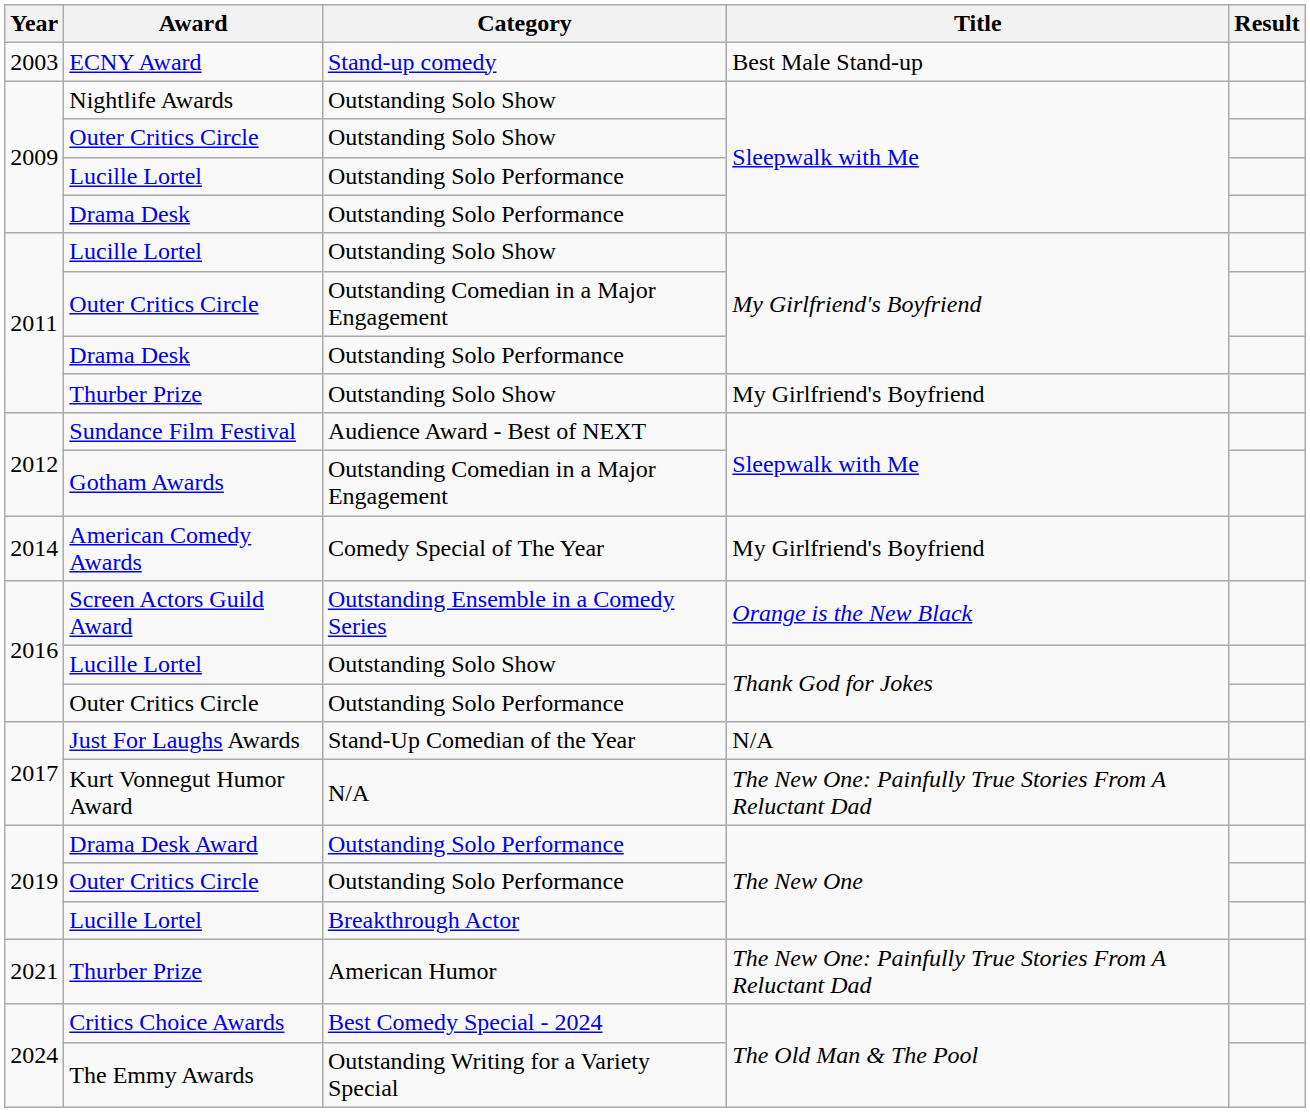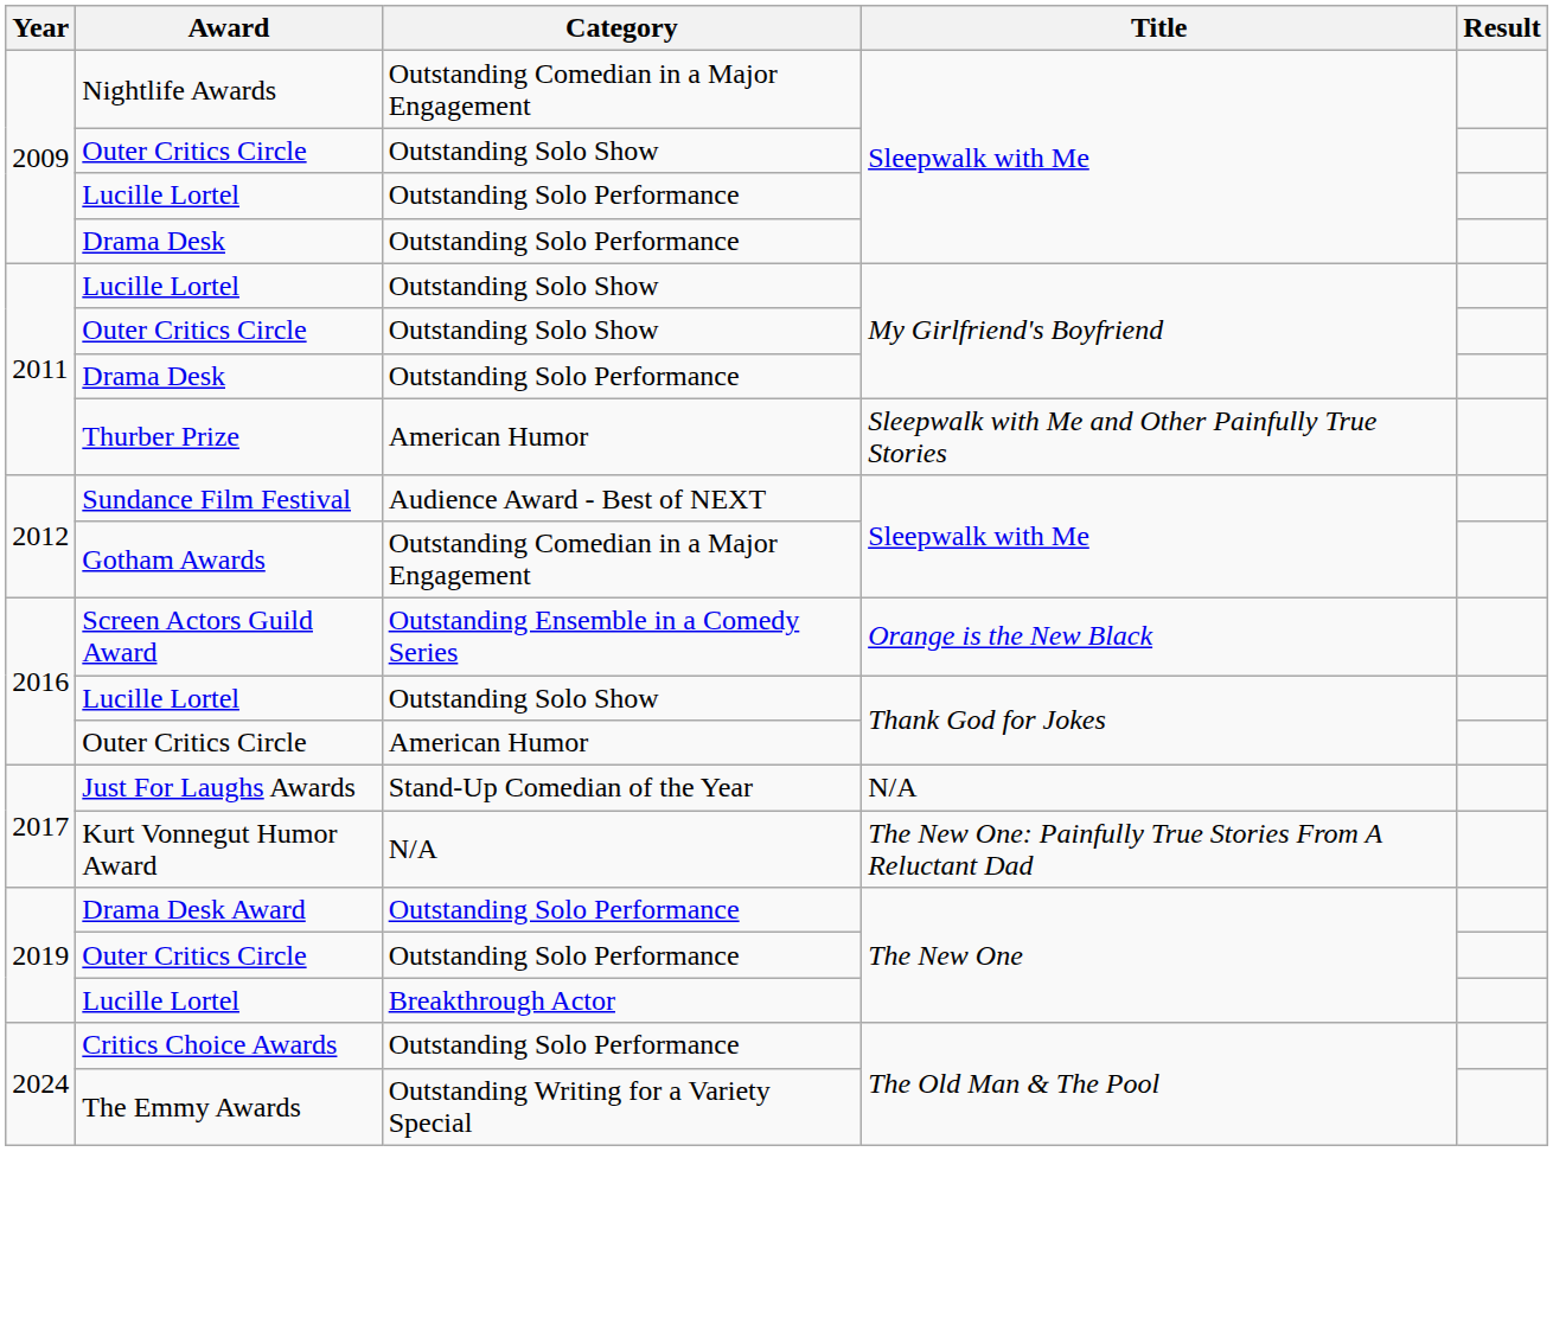- row: 2003 | ECNY Award | Stand-up comedy | Best Male Stand-up
Nightlife Awards | Category: Outstanding Solo Show -> Outstanding Comedian in a Major Engagement
2011 / Outer Critics Circle | Category: Outstanding Comedian in a Major Engagement -> Outstanding Solo Show
2011 / Thurber Prize | Category: Outstanding Solo Show -> American Humor
2011 / Thurber Prize | Title: My Girlfriend's Boyfriend -> Sleepwalk with Me and Other Painfully True Stories
- row: 2014 | American Comedy Awards | Comedy Special of The Year | My Girlfriend's Boyfriend
2016 / Outer Critics Circle | Category: Outstanding Solo Performance -> American Humor
- row: 2021 | Thurber Prize | American Humor | The New One: Painfully True Stories From A Reluctant Dad
Critics Choice Awards | Category: Best Comedy Special - 2024 -> Outstanding Solo Performance
